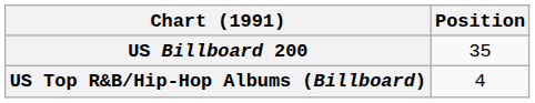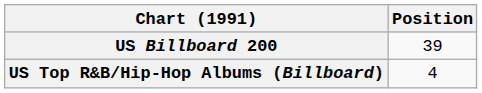US Billboard 200 | Position: 35 -> 39
